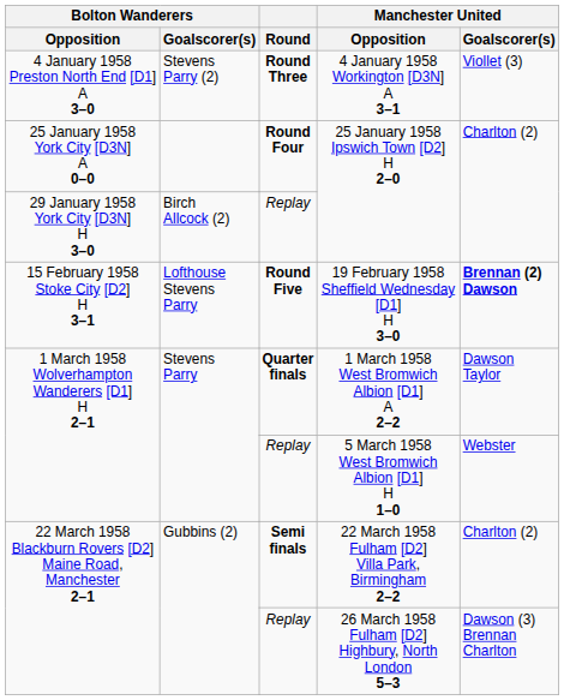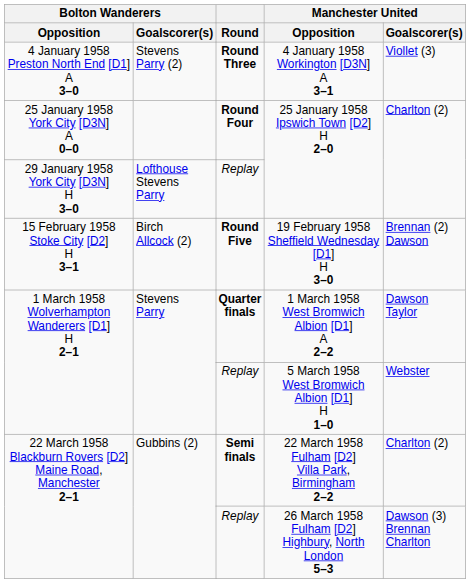29 January 1958 York City [D3N] H 3–0 | Bolton Wanderers / Goalscorer(s): Birch Allcock (2) -> Lofthouse Stevens Parry
15 February 1958 Stoke City [D2] H 3–1 | Bolton Wanderers / Goalscorer(s): Lofthouse Stevens Parry -> Birch Allcock (2)
15 February 1958 Stoke City [D2] H 3–1 | Manchester United / Goalscorer(s): bold -> normal
